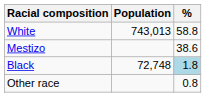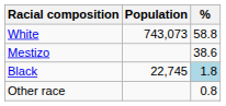White | Population: 743,013 -> 743,073
Black | Population: 72,748 -> 22,745
